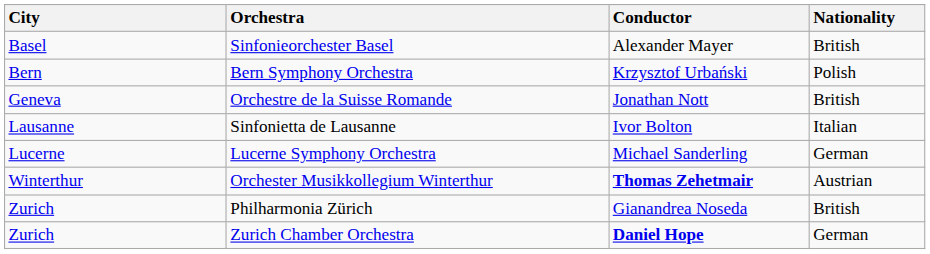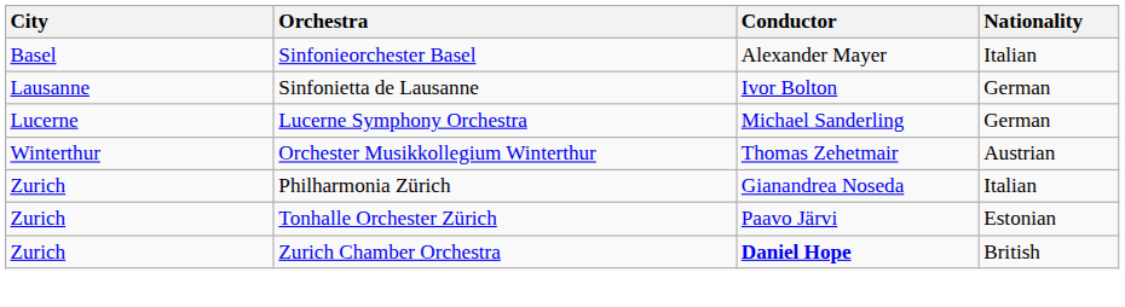Sinfonieorchester Basel | Nationality: British -> Italian
- row: Bern | Bern Symphony Orchestra | Krzysztof Urbański | Polish
- row: Geneva | Orchestre de la Suisse Romande | Jonathan Nott | British
Sinfonietta de Lausanne | Nationality: Italian -> German
Orchester Musikkollegium Winterthur | Conductor: bold -> normal
Philharmonia Zürich | Nationality: British -> Italian
+ row: Zurich | Tonhalle Orchester Zürich | Paavo Järvi | Estonian
Zurich Chamber Orchestra | Nationality: German -> British
